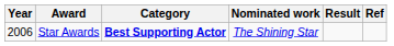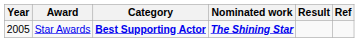Star Awards | Year: 2006 -> 2005
Star Awards | Nominated work: normal -> bold
